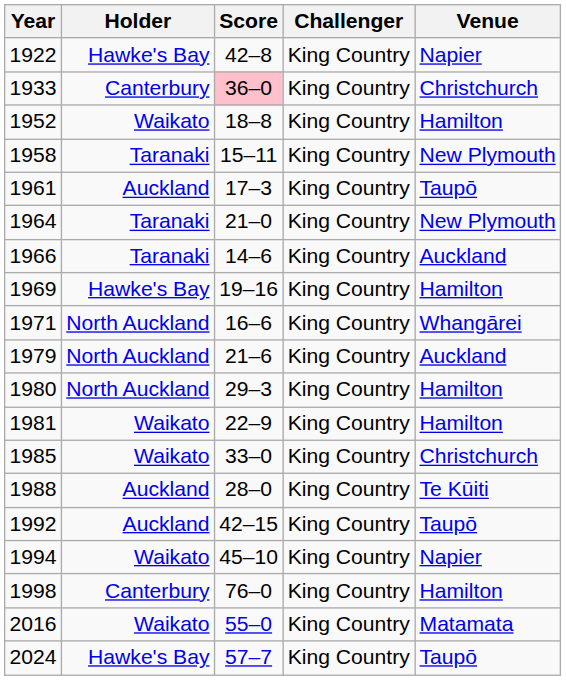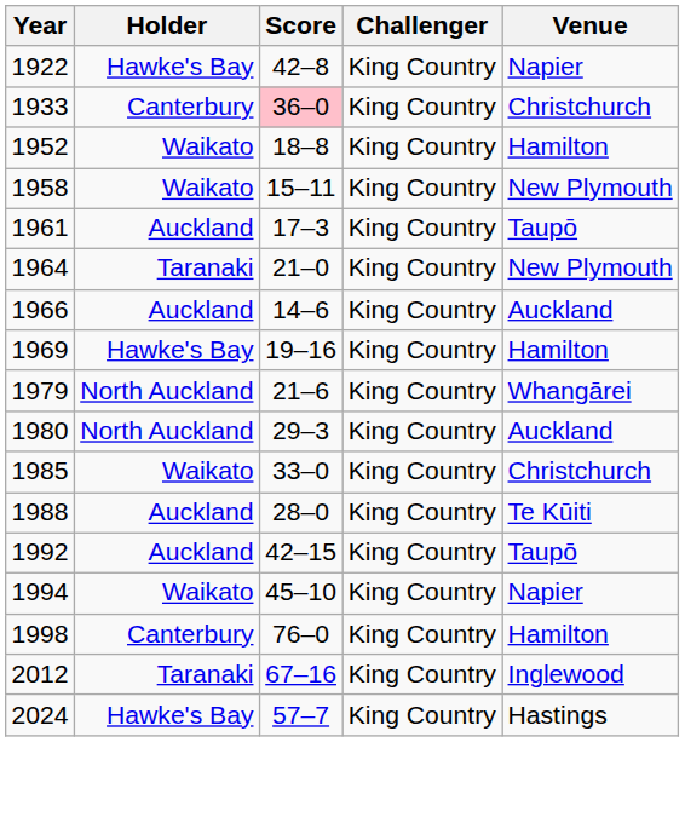1958 | Holder: Taranaki -> Waikato
1966 | Holder: Taranaki -> Auckland
- row: 1971 | North Auckland | 16–6 | King Country | Whangārei
1979 | Venue: Auckland -> Whangārei
1980 | Venue: Hamilton -> Auckland
- row: 1981 | Waikato | 22–9 | King Country | Hamilton
+ row: 2012 | Taranaki | 67–16 | King Country | Inglewood
- row: 2016 | Waikato | 55–0 | King Country | Matamata
2024 | Venue: Taupō -> Hastings
